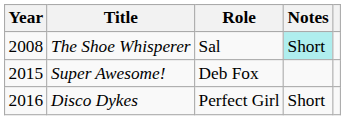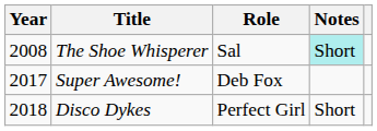Super Awesome! | Year: 2015 -> 2017
Disco Dykes | Year: 2016 -> 2018
